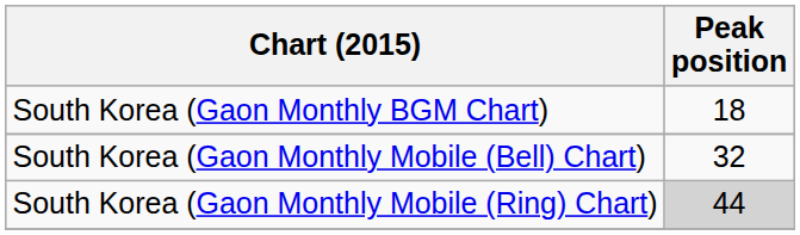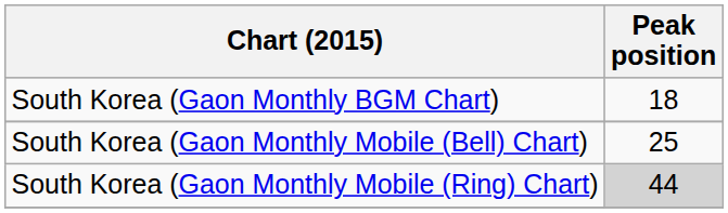South Korea (Gaon Monthly Mobile (Bell) Chart) | Peak position: 32 -> 25
